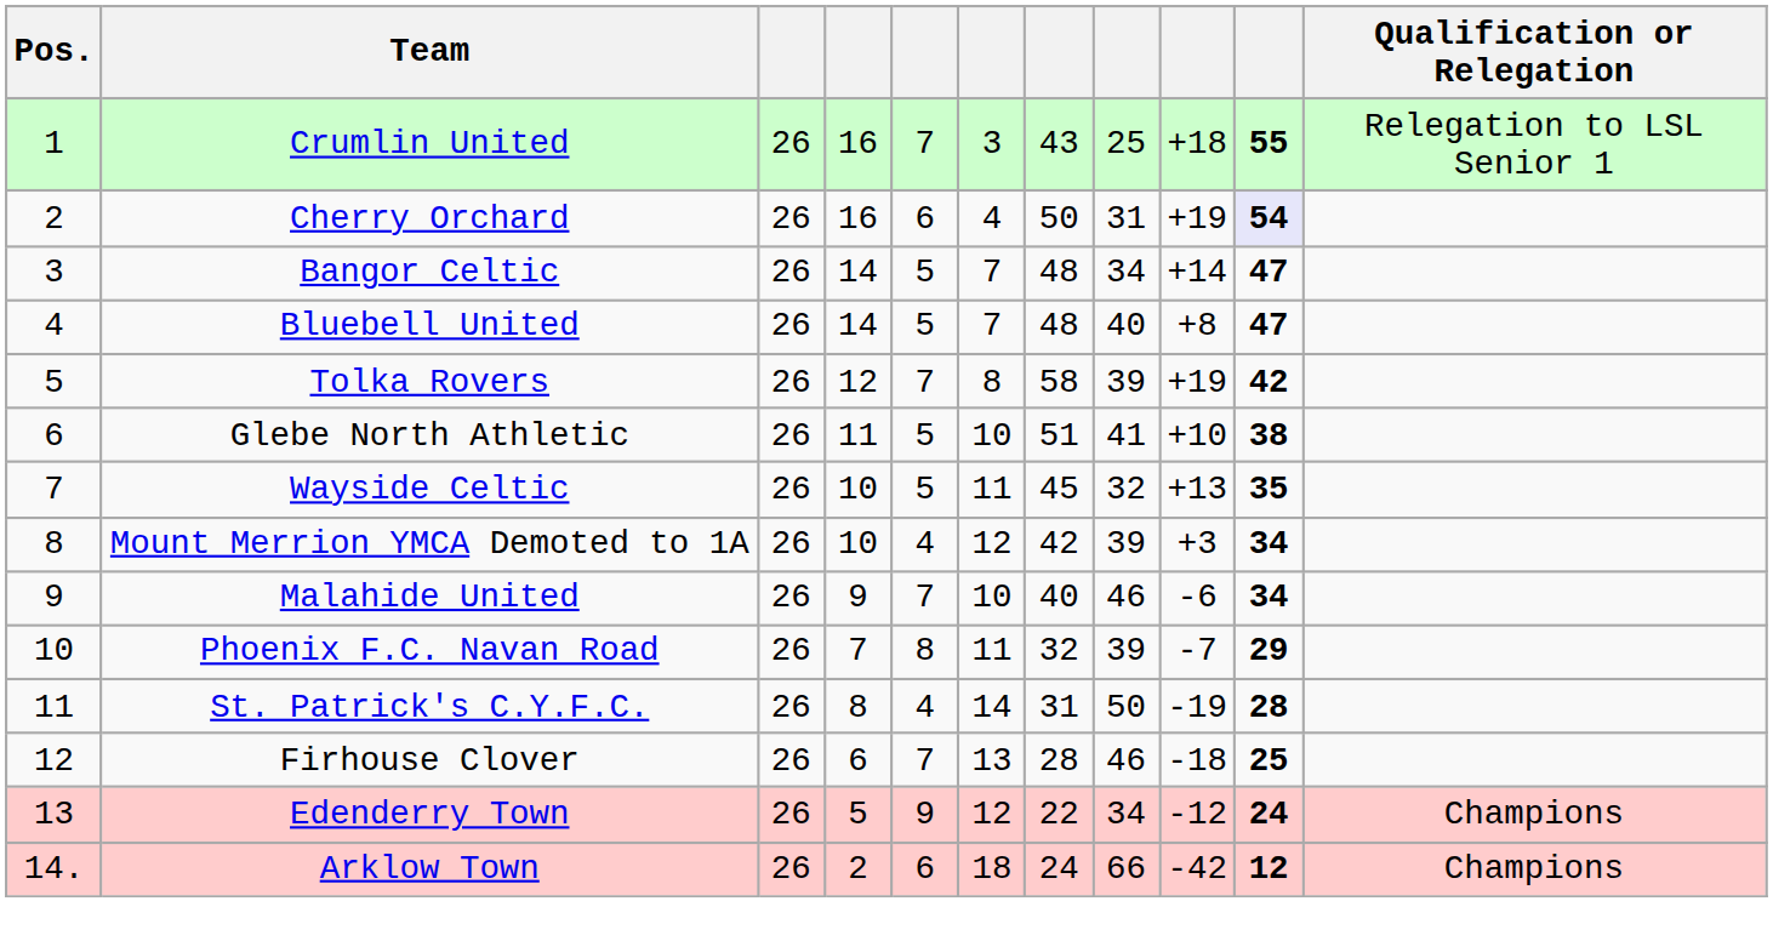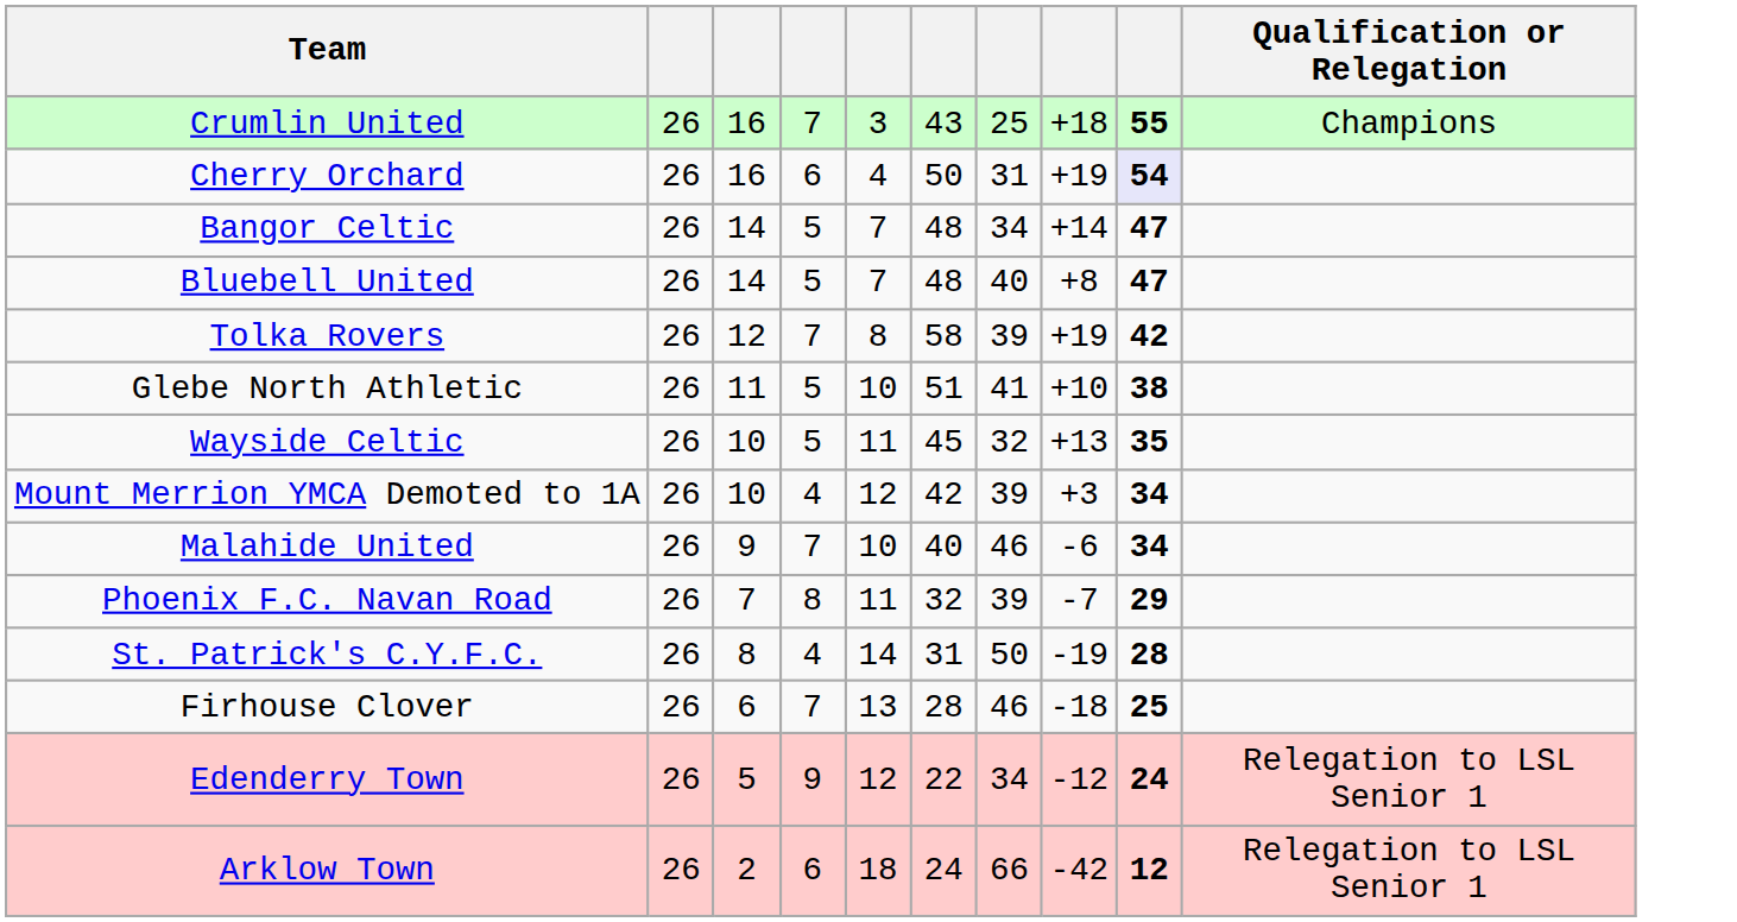- column: Pos. | 1 | 2 | 3 | 4 | 5 | 6 | 7 | 8 | 9 | 10 | 11 | 12 | 13 | 14.
Crumlin United | Qualification or Relegation: Relegation to LSL Senior 1 -> Champions
Edenderry Town | Qualification or Relegation: Champions -> Relegation to LSL Senior 1
Arklow Town | Qualification or Relegation: Champions -> Relegation to LSL Senior 1
